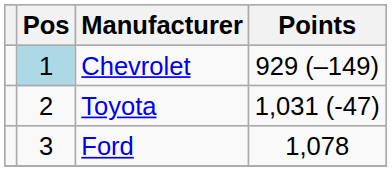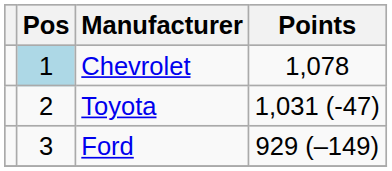Chevrolet | Points: 929 (–149) -> 1,078
Ford | Points: 1,078 -> 929 (–149)
